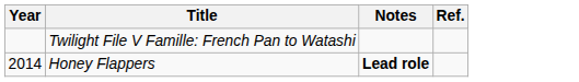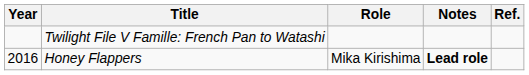+ column: Role | Mika Kirishima
Honey Flappers | Year: 2014 -> 2016
